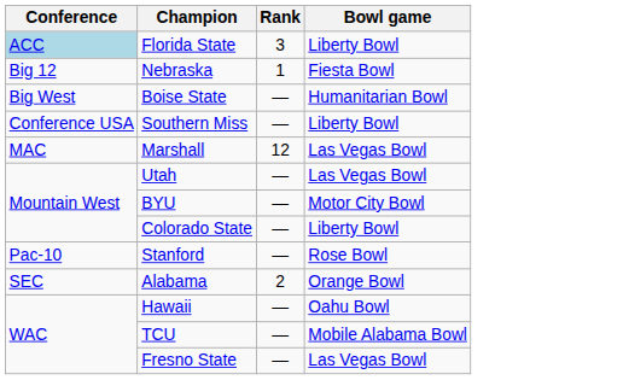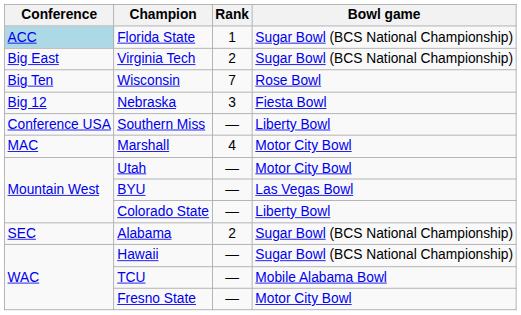Florida State | Rank: 3 -> 1
Florida State | Bowl game: Liberty Bowl -> Sugar Bowl (BCS National Championship)
+ row: Big East | Virginia Tech | 2 | Sugar Bowl (BCS National Championship)
+ row: Big Ten | Wisconsin | 7 | Rose Bowl
Nebraska | Rank: 1 -> 3
- row: Big West | Boise State | — | Humanitarian Bowl
Marshall | Rank: 12 -> 4
Marshall | Bowl game: Las Vegas Bowl -> Motor City Bowl
Utah | Bowl game: Las Vegas Bowl -> Motor City Bowl
BYU | Bowl game: Motor City Bowl -> Las Vegas Bowl
- row: Pac-10 | Stanford | — | Rose Bowl
Alabama | Bowl game: Orange Bowl -> Sugar Bowl (BCS National Championship)
Hawaii | Bowl game: Oahu Bowl -> Sugar Bowl (BCS National Championship)
Fresno State | Bowl game: Las Vegas Bowl -> Motor City Bowl
